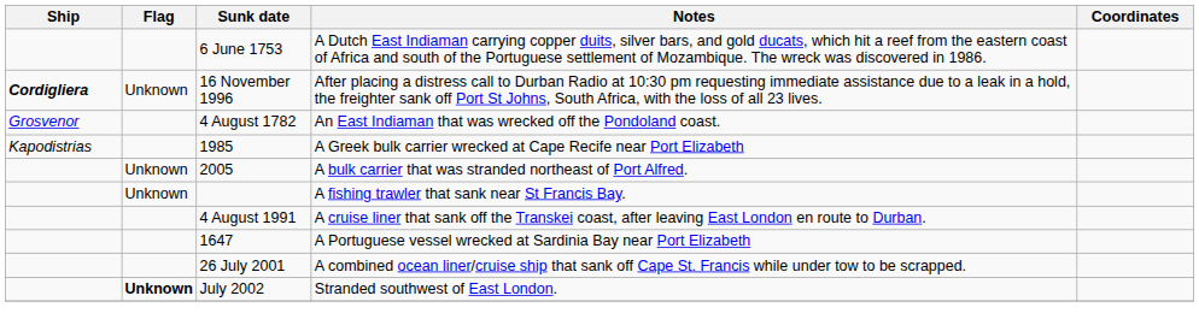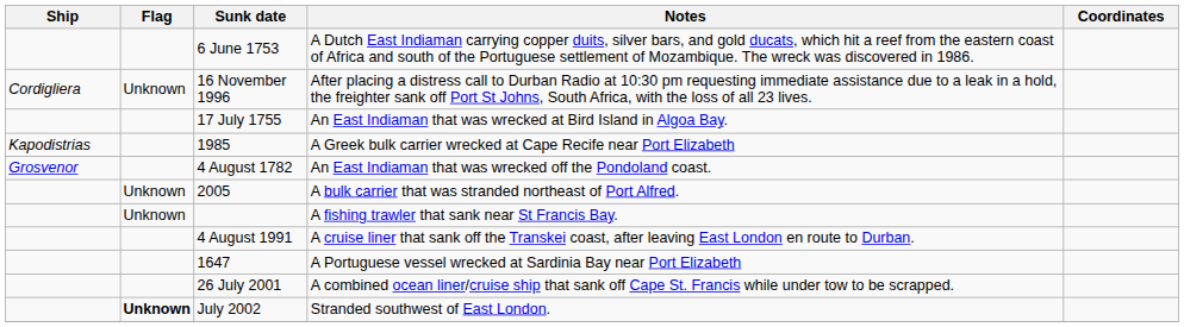16 November 1996 | Ship: bold -> normal
+ row: 17 July 1755 | An East Indiaman that was wrecked at Bird Island in Algoa Bay.
rows swapped: 4 August 1782 <-> 1985
